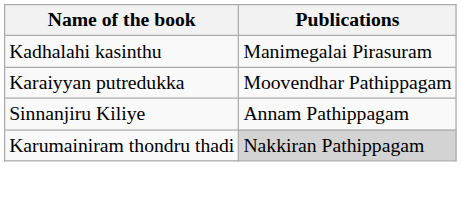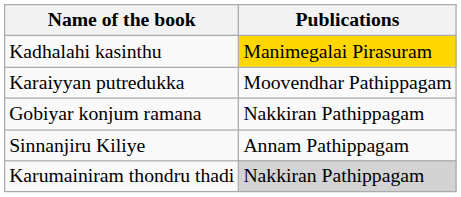Kadhalahi kasinthu | Publications: no background -> gold background
+ row: Gobiyar konjum ramana | Nakkiran Pathippagam
